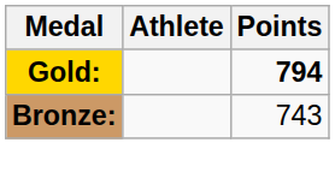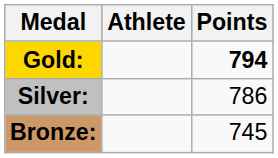+ row: Silver: | 786
Bronze: | Points: 743 -> 745
